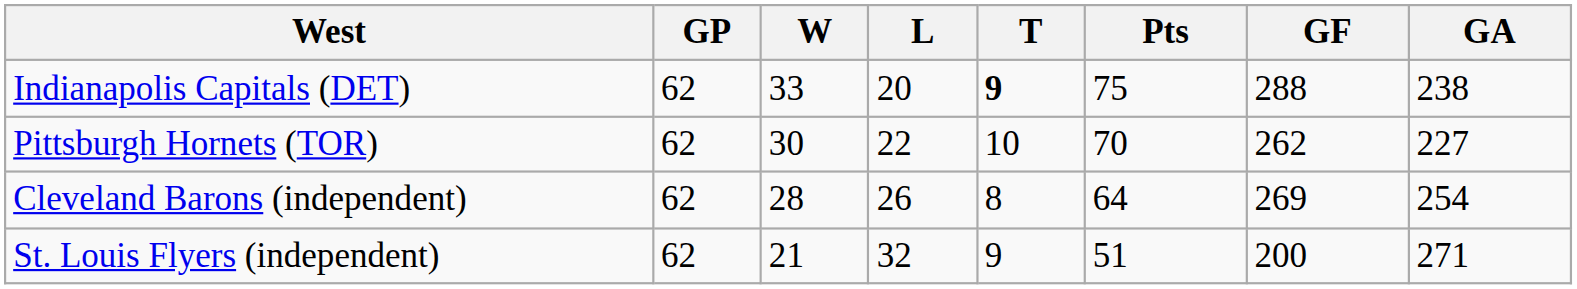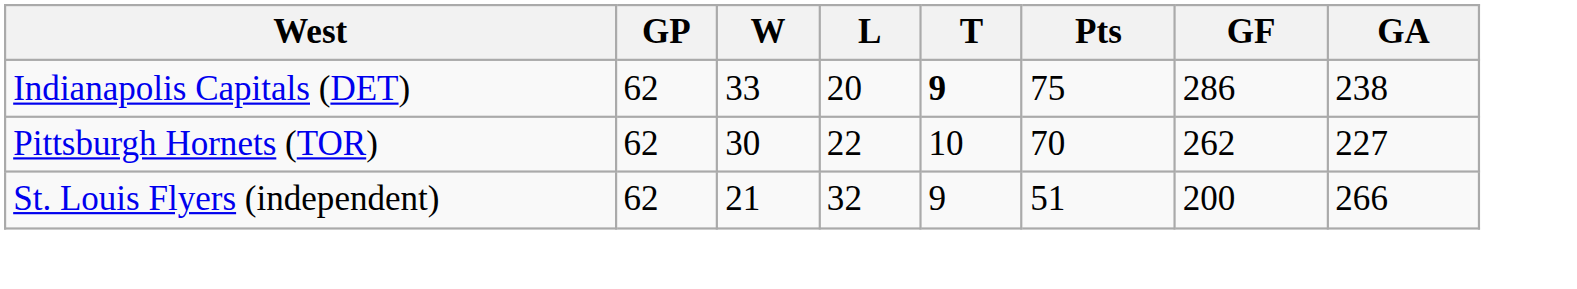Indianapolis Capitals (DET) | GF: 288 -> 286
- row: Cleveland Barons (independent) | 62 | 28 | 26 | 8 | 64 | 269 | 254
St. Louis Flyers (independent) | GA: 271 -> 266
